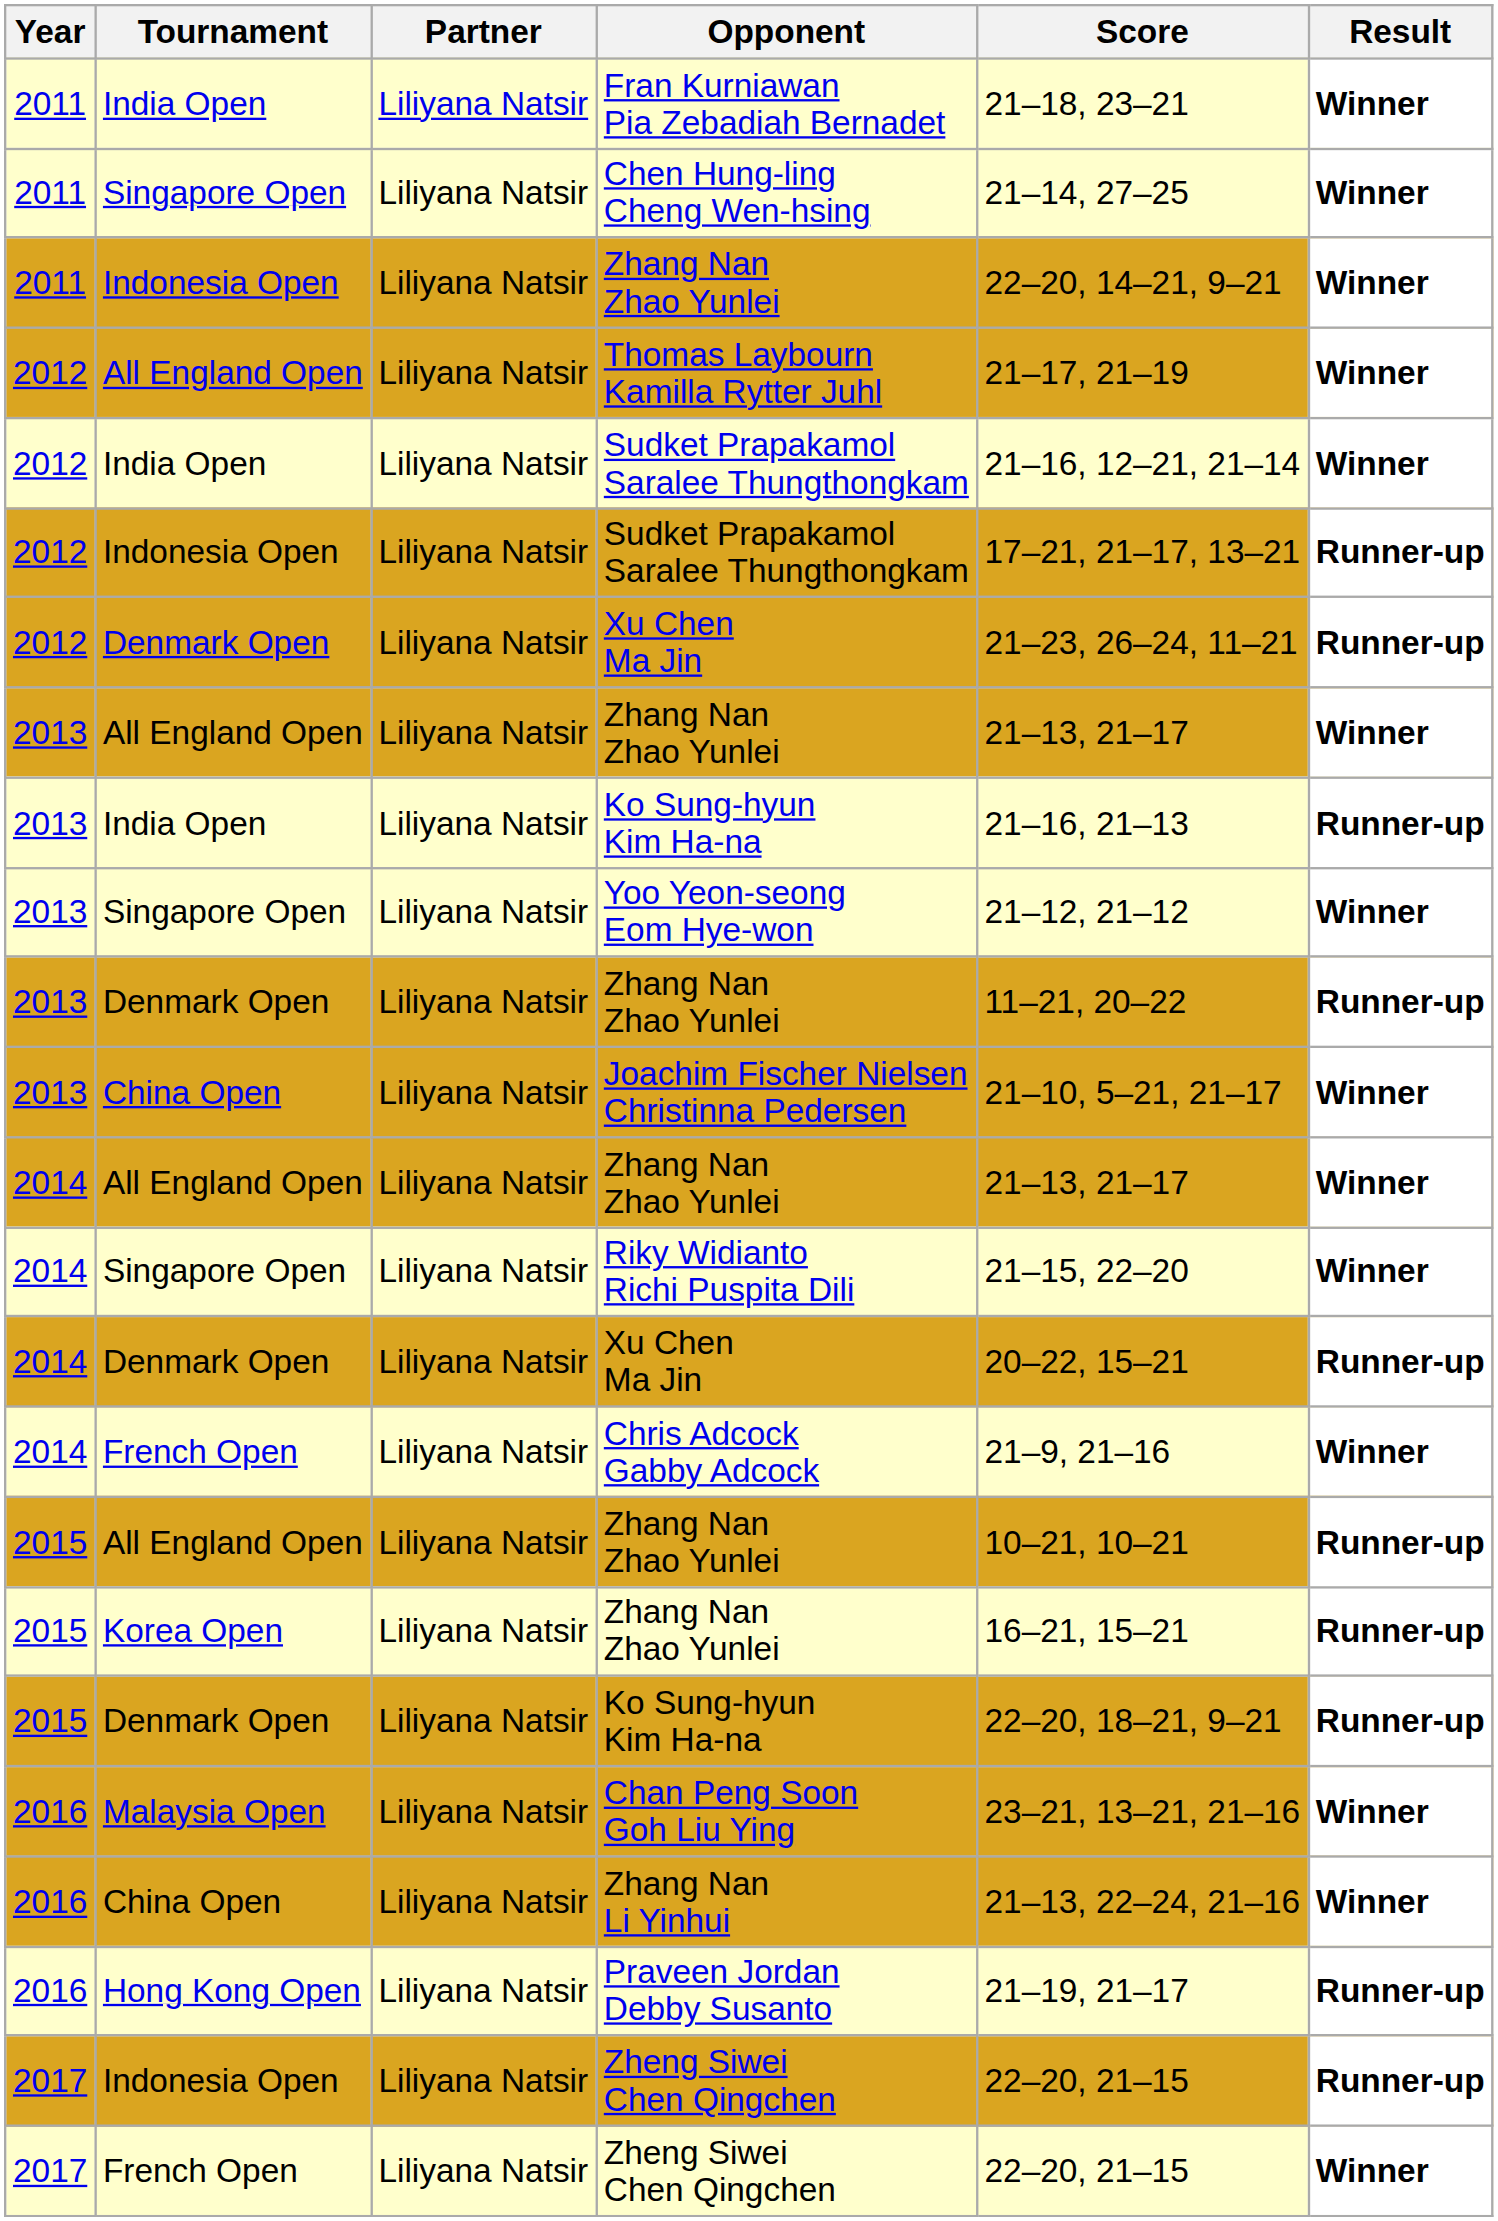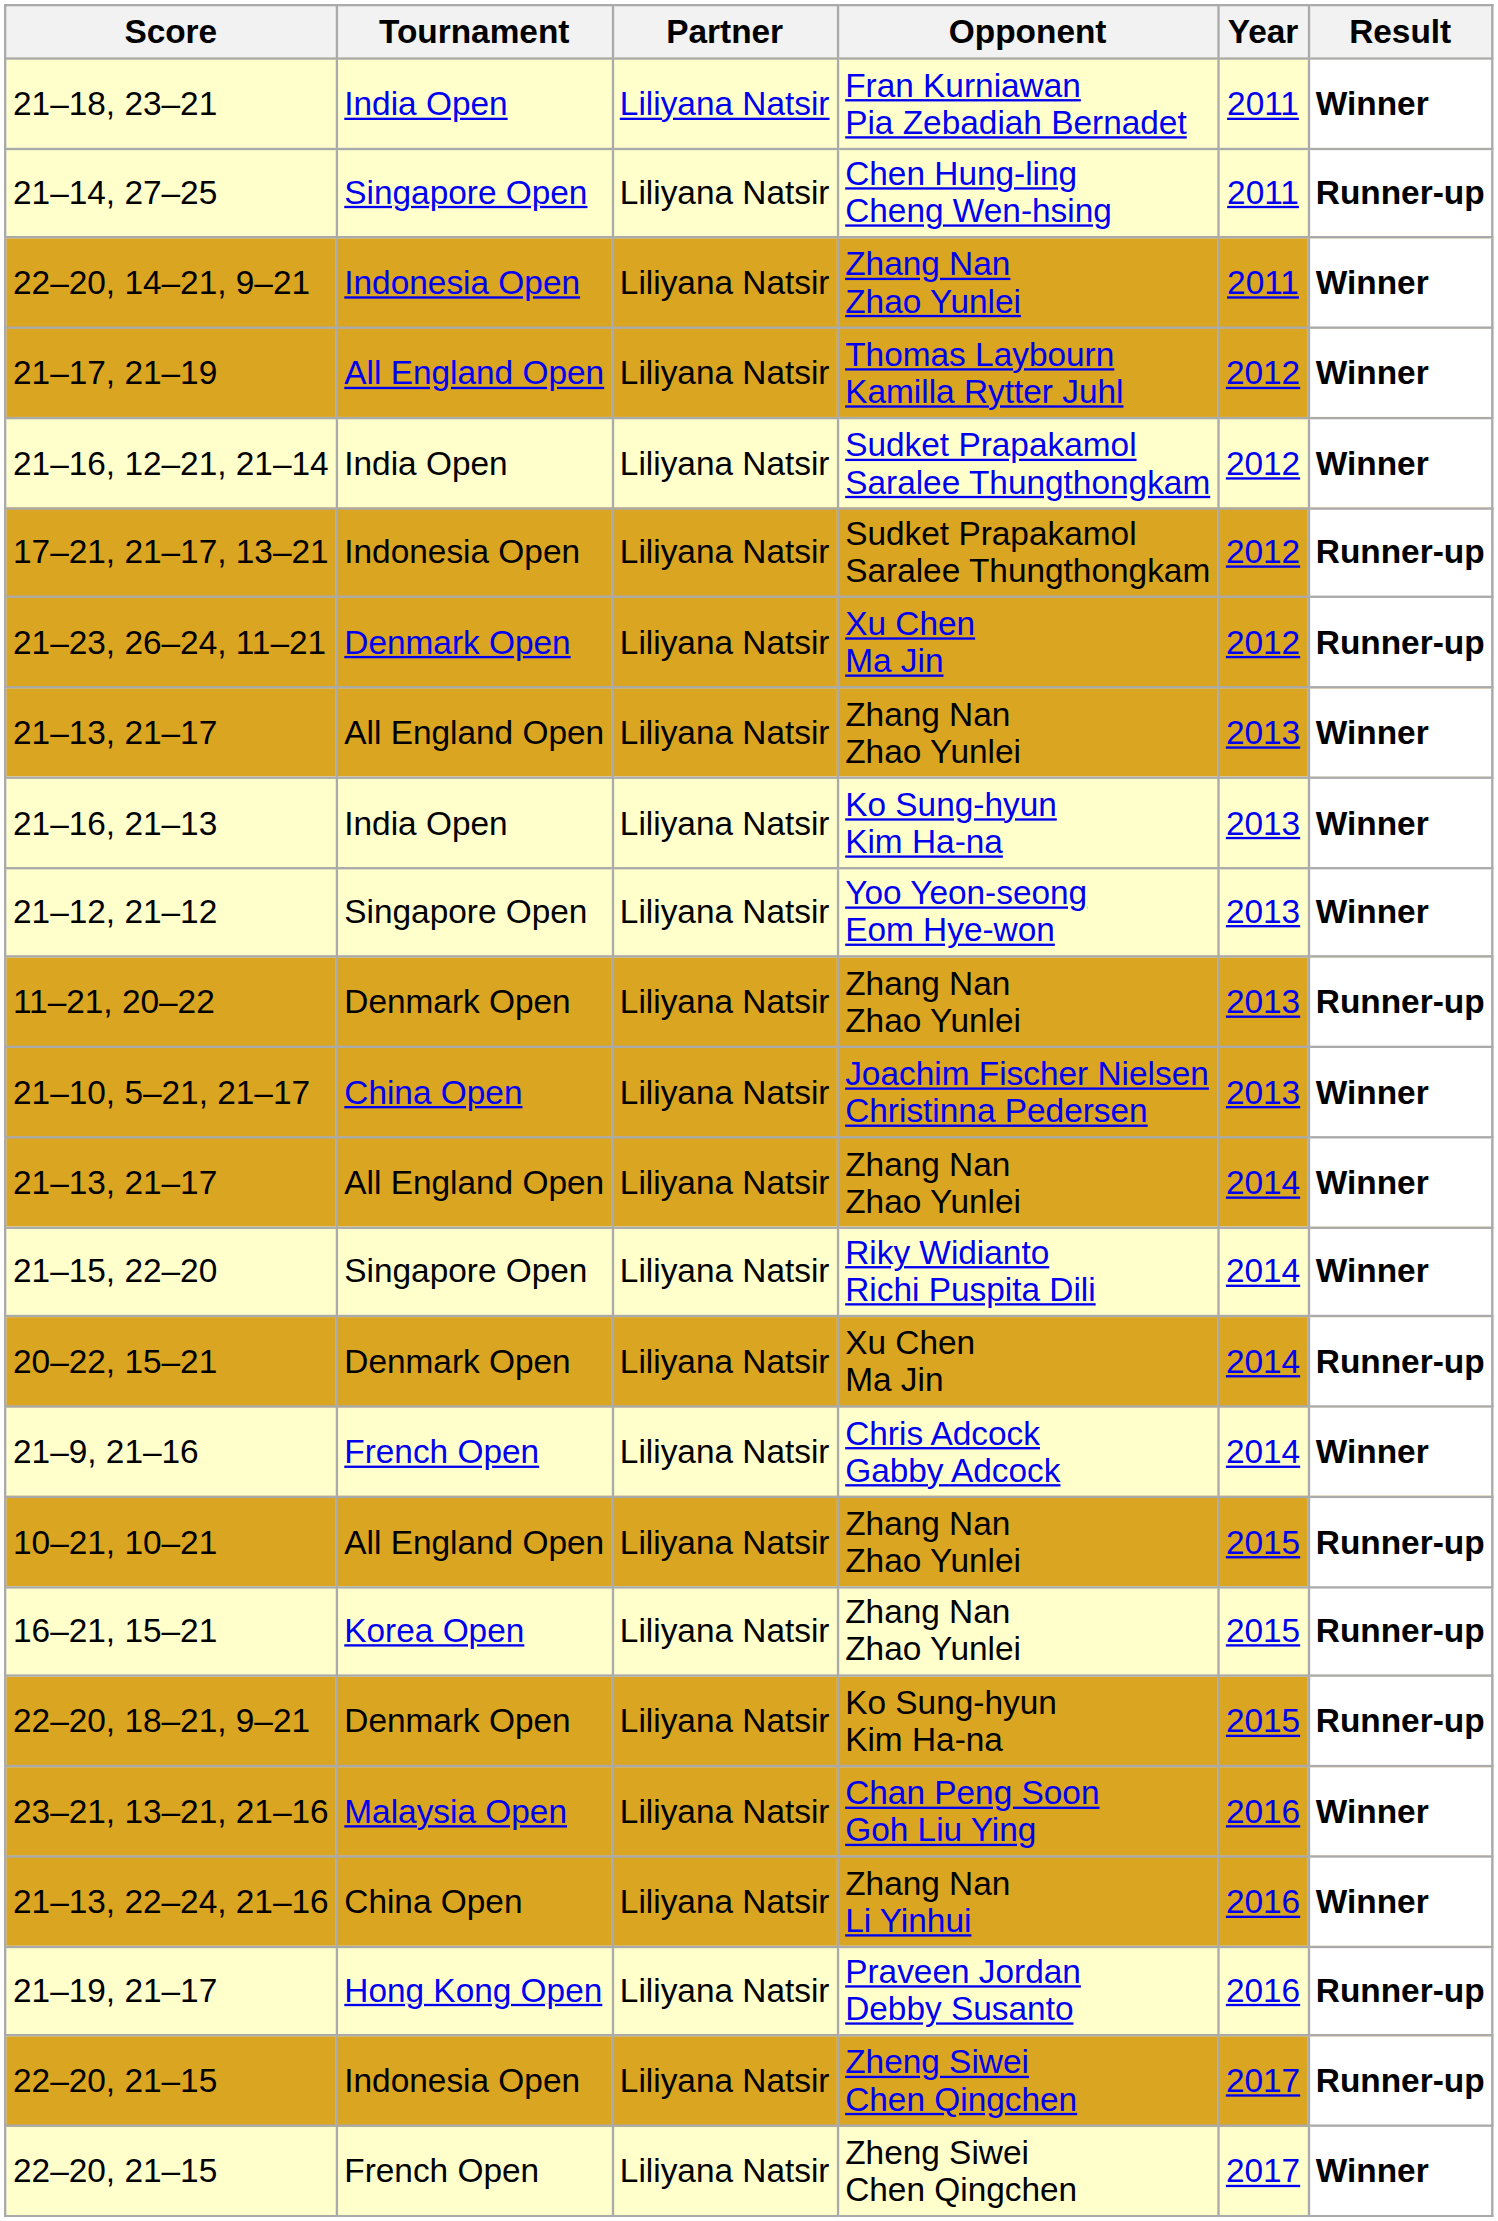columns swapped: Year <-> Score
Chen Hung-ling Cheng Wen-hsing | Result: Winner -> Runner-up
India Open / Ko Sung-hyun Kim Ha-na | Result: Runner-up -> Winner
